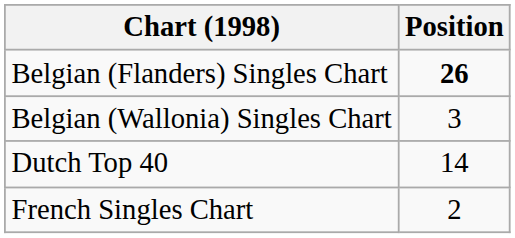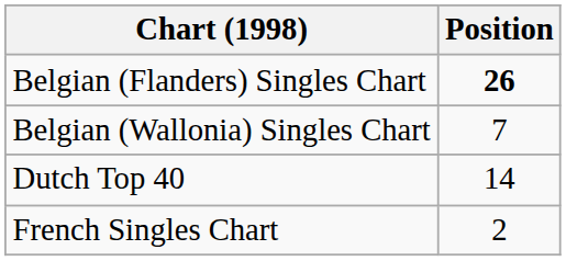Belgian (Wallonia) Singles Chart | Position: 3 -> 7
